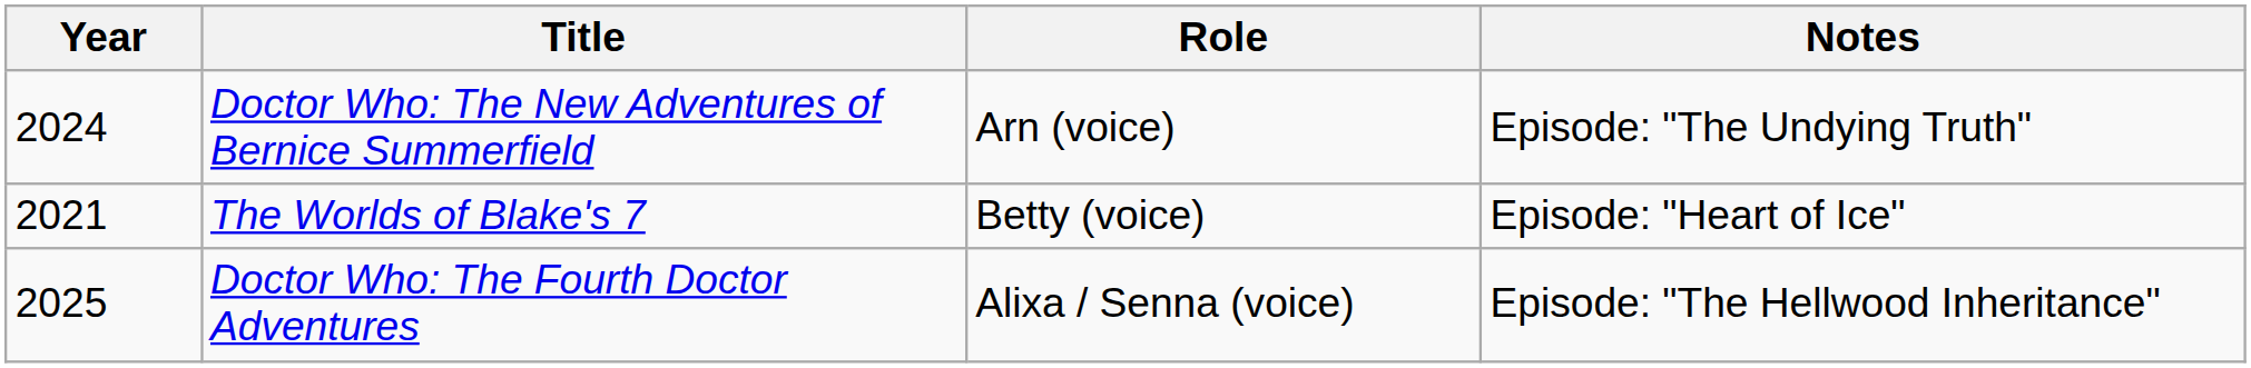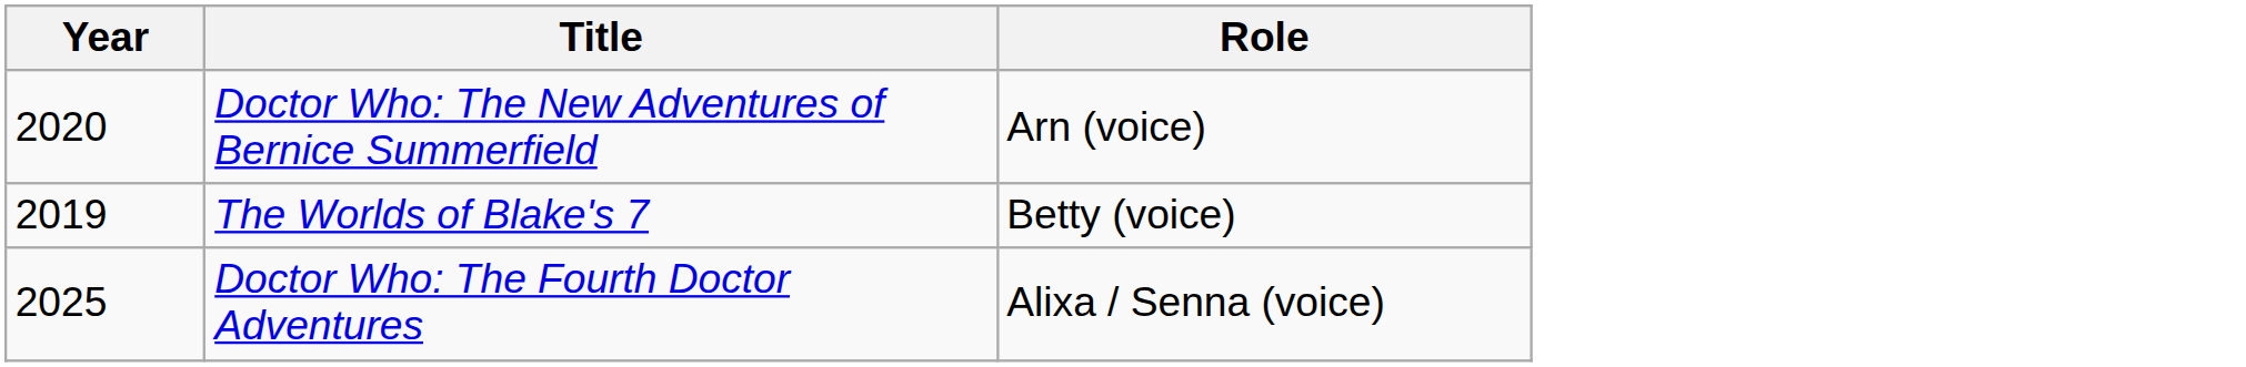- column: Notes | Episode: "The Undying Truth" | Episode: "Heart of Ice" | Episode: "The Hellwood Inheritance"
Doctor Who: The New Adventures of Bernice Summerfield | Year: 2024 -> 2020
The Worlds of Blake's 7 | Year: 2021 -> 2019
